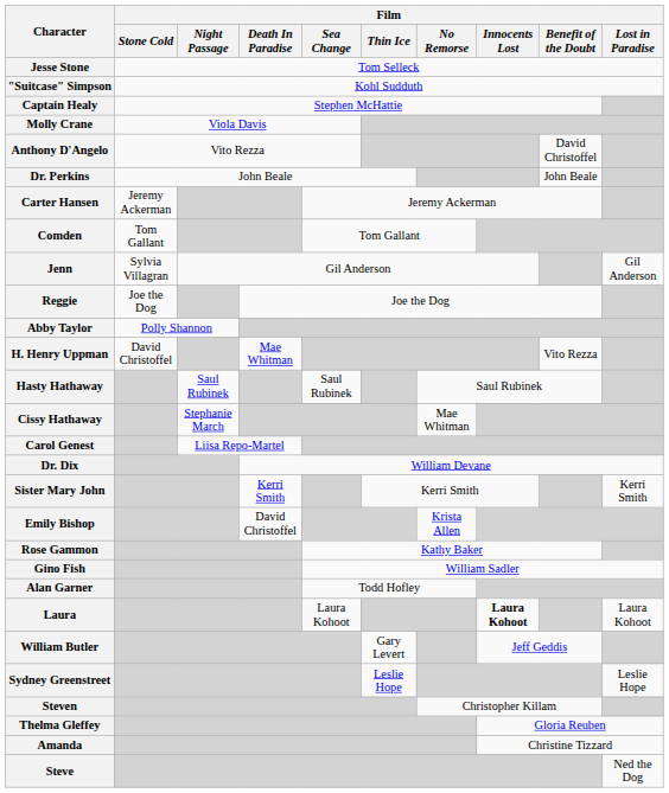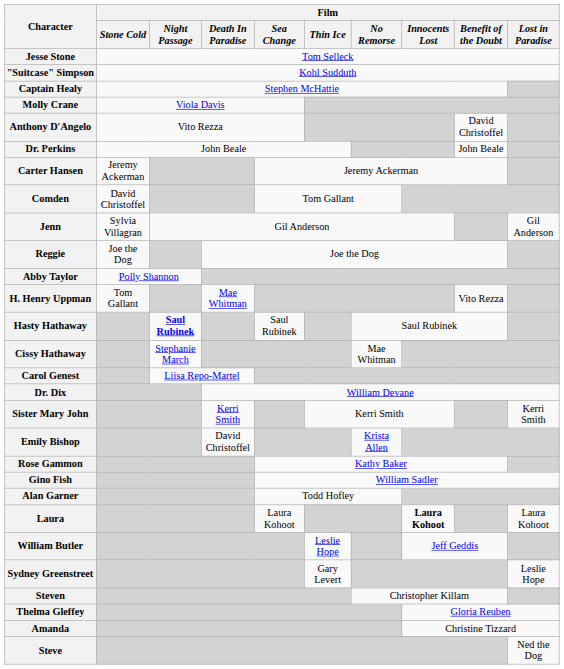Comden | Film / Stone Cold: Tom Gallant -> David Christoffel
H. Henry Uppman | Film / Stone Cold: David Christoffel -> Tom Gallant
Hasty Hathaway | Film / Night Passage: normal -> bold
William Butler | Film / Thin Ice: Gary Levert -> Leslie Hope
Sydney Greenstreet | Film / Thin Ice: Leslie Hope -> Gary Levert
